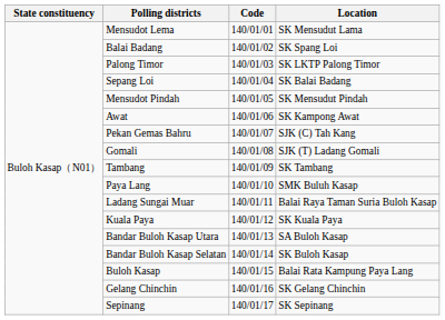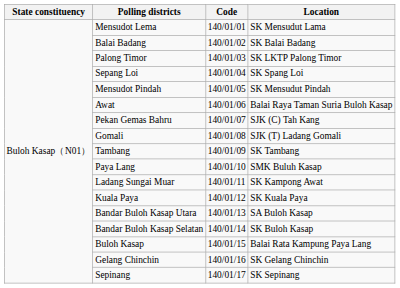Balai Badang | Location: SK Spang Loi -> SK Balai Badang
Sepang Loi | Location: SK Balai Badang -> SK Spang Loi
Awat | Location: SK Kampong Awat -> Balai Raya Taman Suria Buloh Kasap
Ladang Sungai Muar | Location: Balai Raya Taman Suria Buloh Kasap -> SK Kampong Awat
